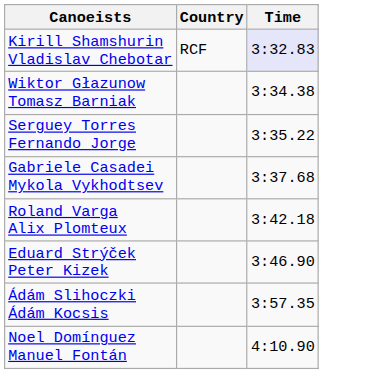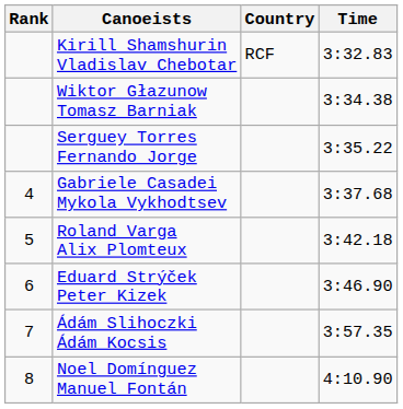+ column: Rank | 4 | 5 | 6 | 7 | 8
Kirill Shamshurin Vladislav Chebotar | Time: lavender background -> no background
